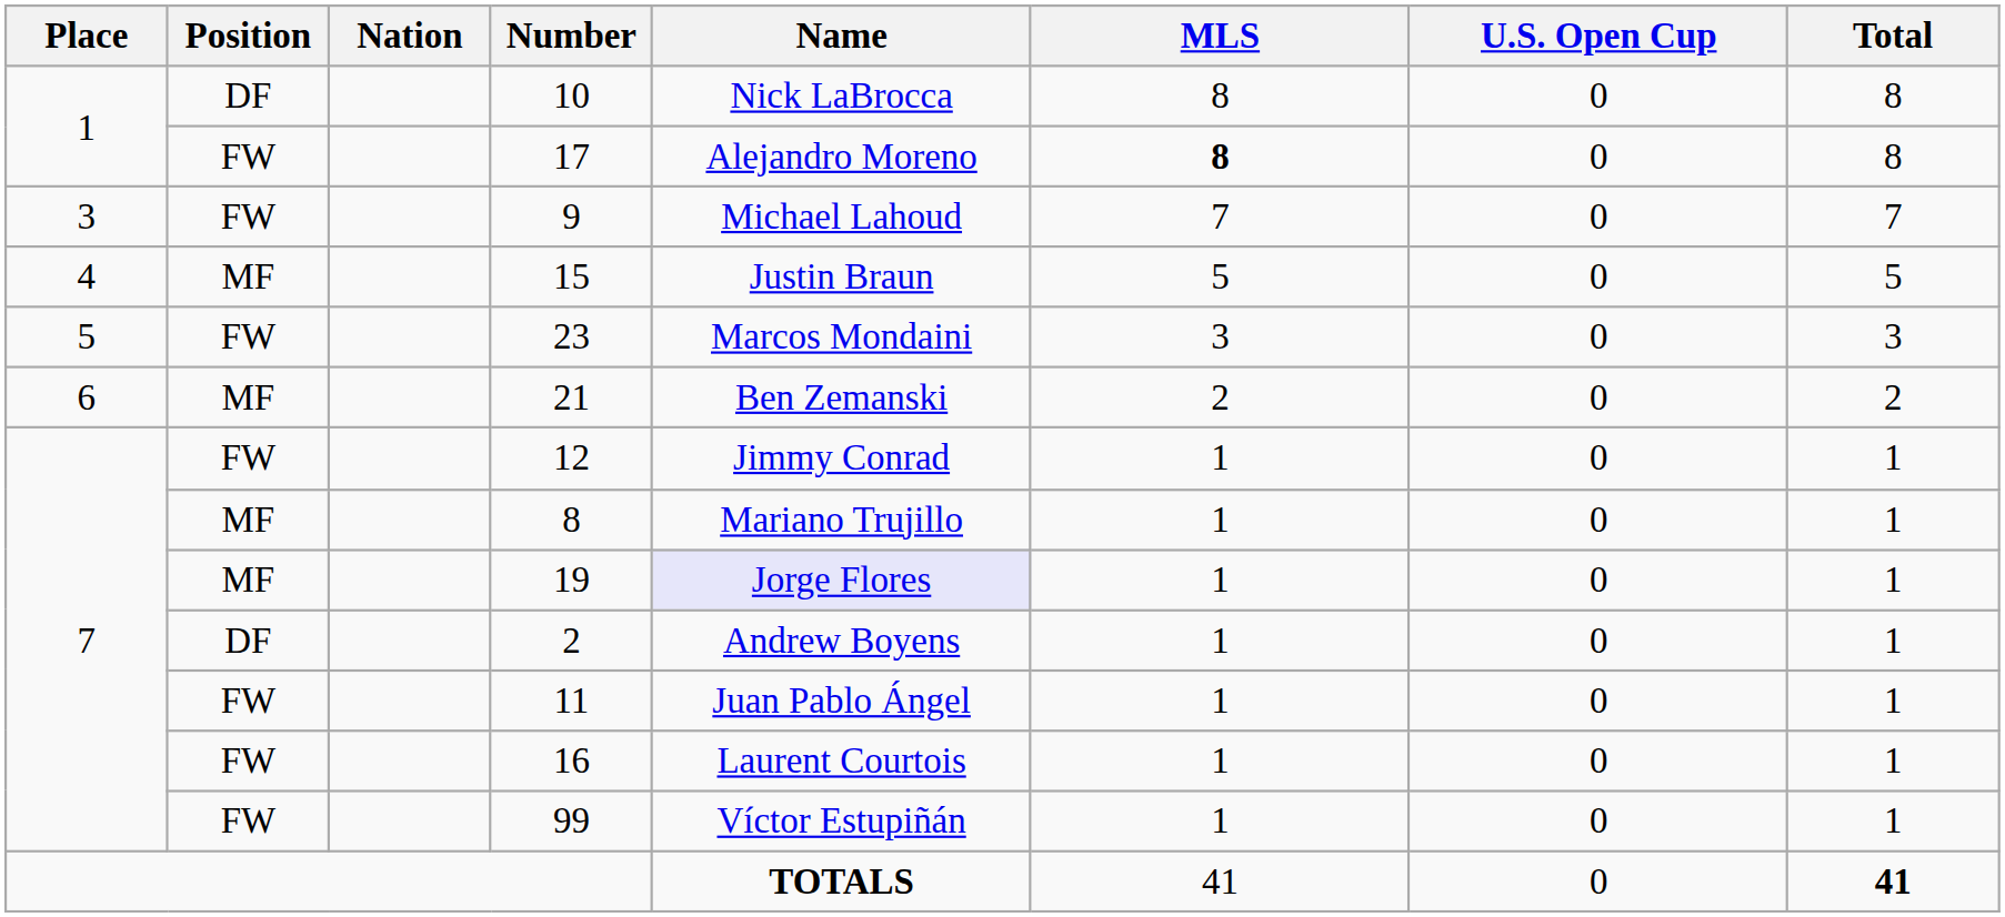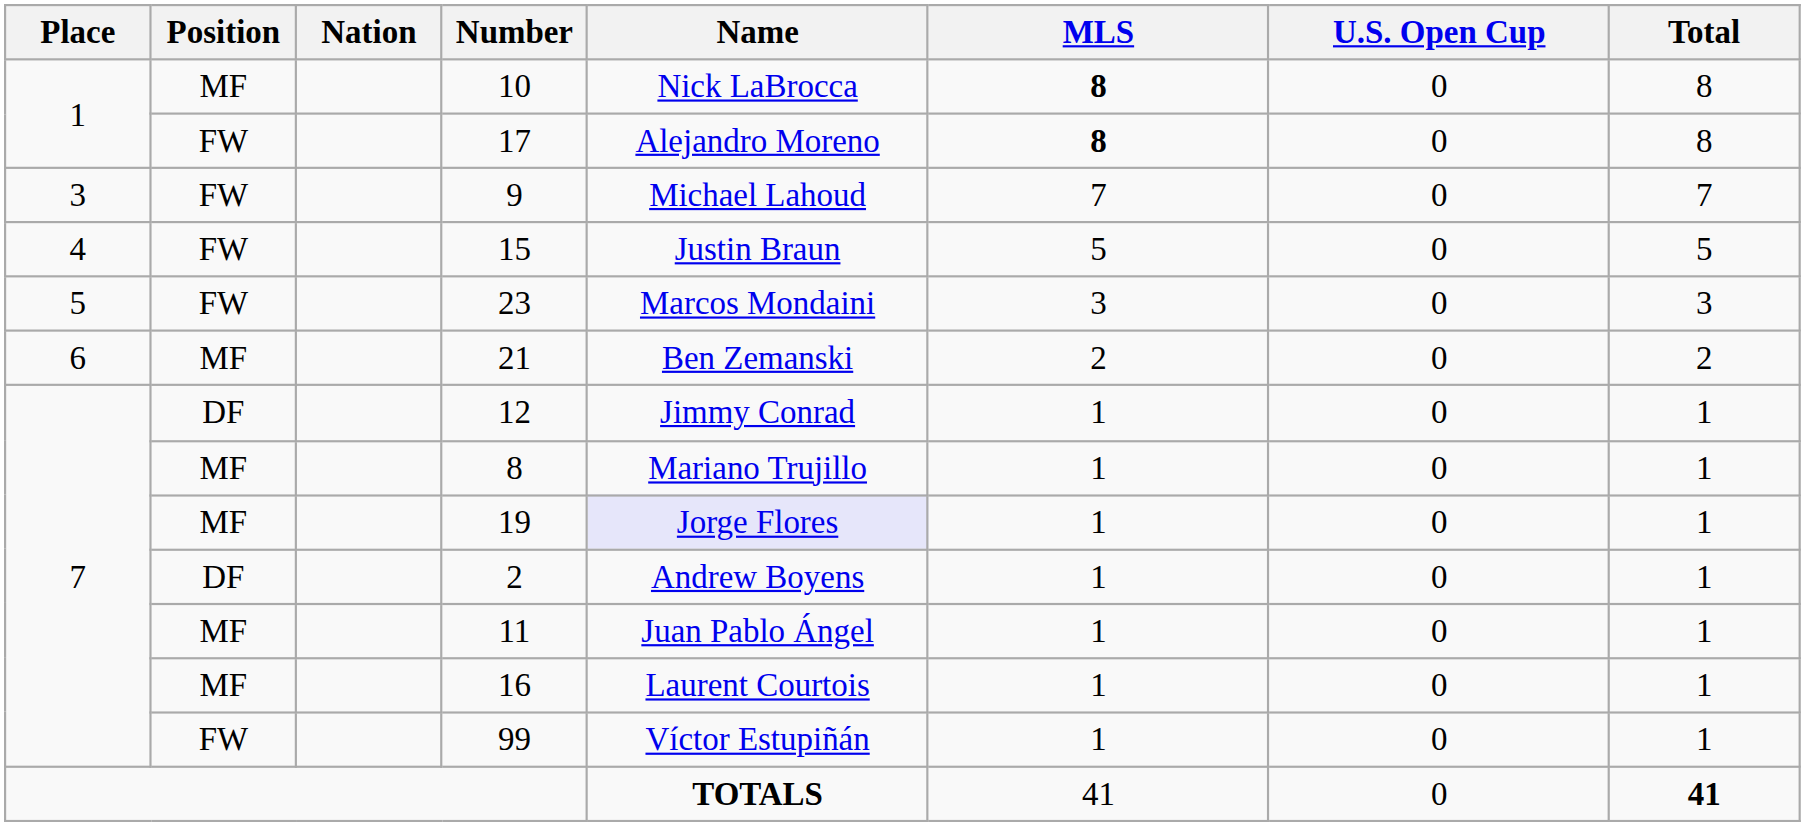10 | Position: DF -> MF
10 | MLS: normal -> bold
15 | Position: MF -> FW
12 | Position: FW -> DF
11 | Position: FW -> MF
16 | Position: FW -> MF
